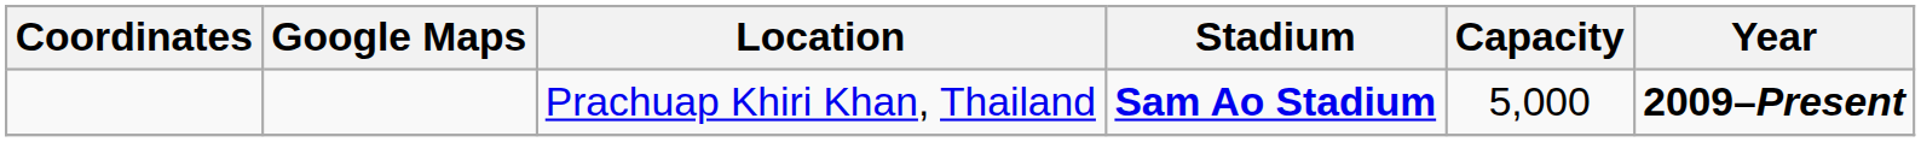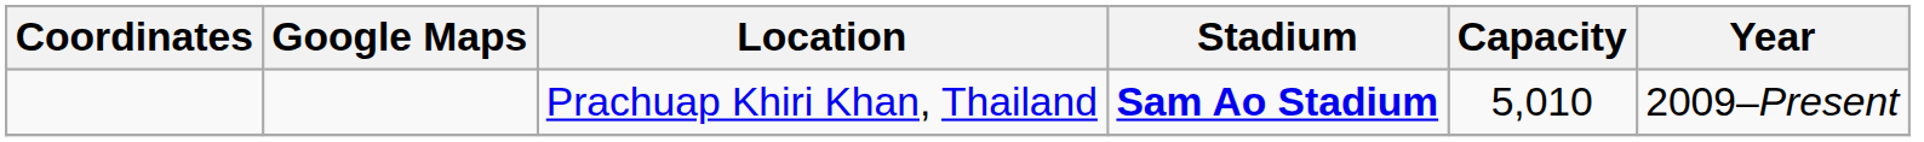Prachuap Khiri Khan, Thailand | Capacity: 5,000 -> 5,010
Prachuap Khiri Khan, Thailand | Year: bold -> normal
